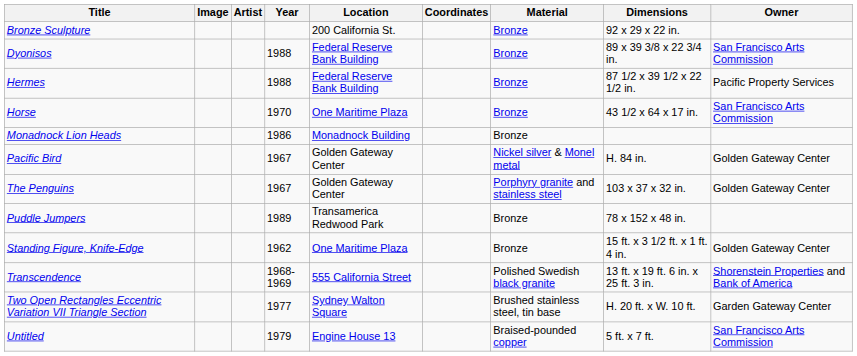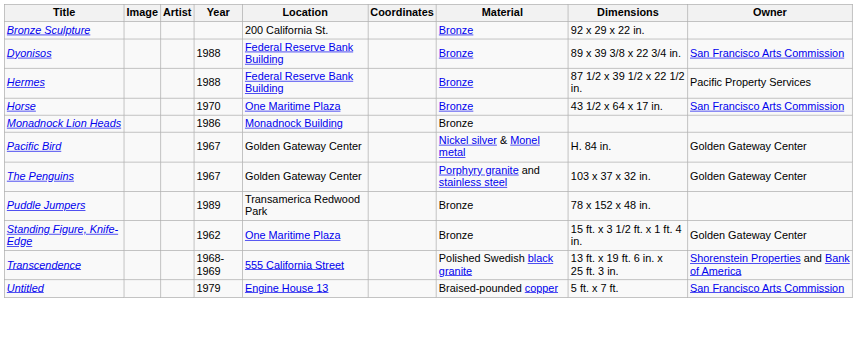- row: Two Open Rectangles Eccentric Variation VII Triangle Section | 1977 | Sydney Walton Square | Brushed stainless steel, tin base | H. 20 ft. x W. 10 ft. | Garden Gateway Center
